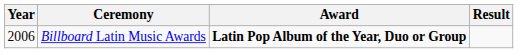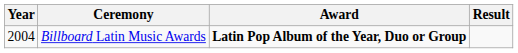Billboard Latin Music Awards | Year: 2006 -> 2004
